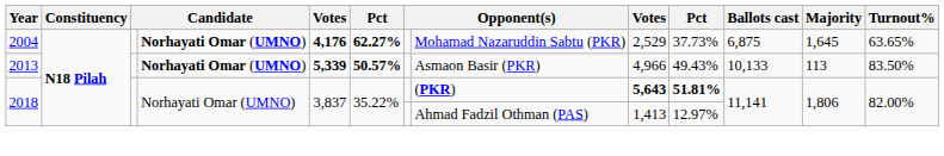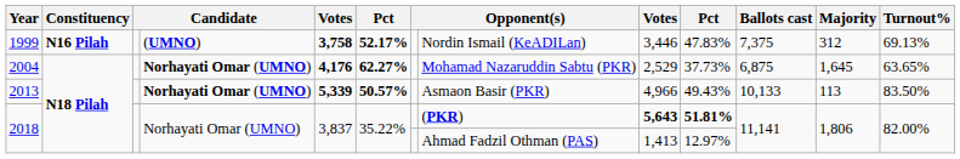+ row: 1999 | N16 Pilah | (UMNO) | 3,758 | 52.17% | Nordin Ismail (KeADILan) | 3,446 | 47.83% | 7,375 | 312 | 69.13%
